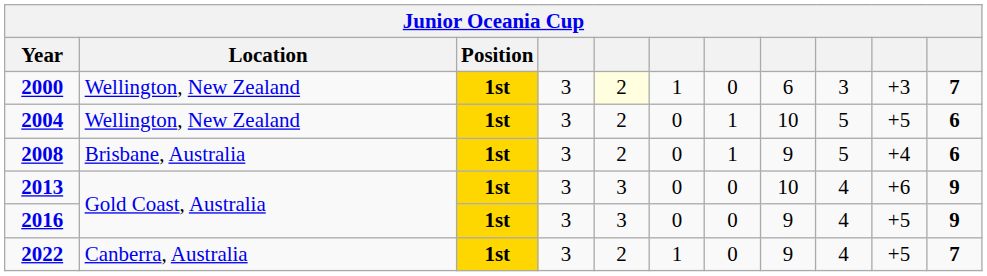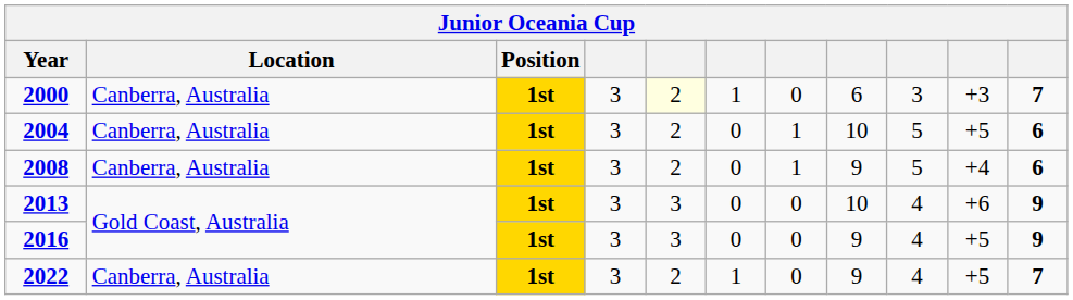2000 | Location: Wellington, New Zealand -> Canberra, Australia
2004 | Location: Wellington, New Zealand -> Canberra, Australia
2008 | Location: Brisbane, Australia -> Canberra, Australia
